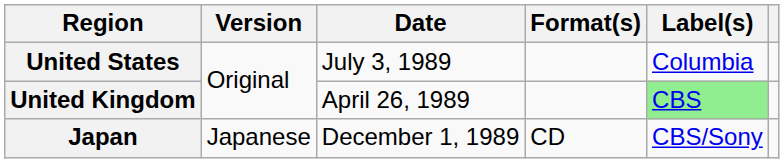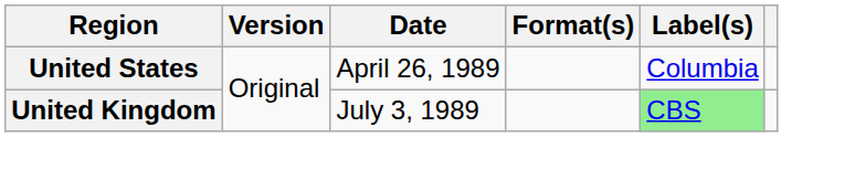United States | Date: July 3, 1989 -> April 26, 1989
United Kingdom | Date: April 26, 1989 -> July 3, 1989
- row: Japan | Japanese | December 1, 1989 | CD | CBS/Sony
